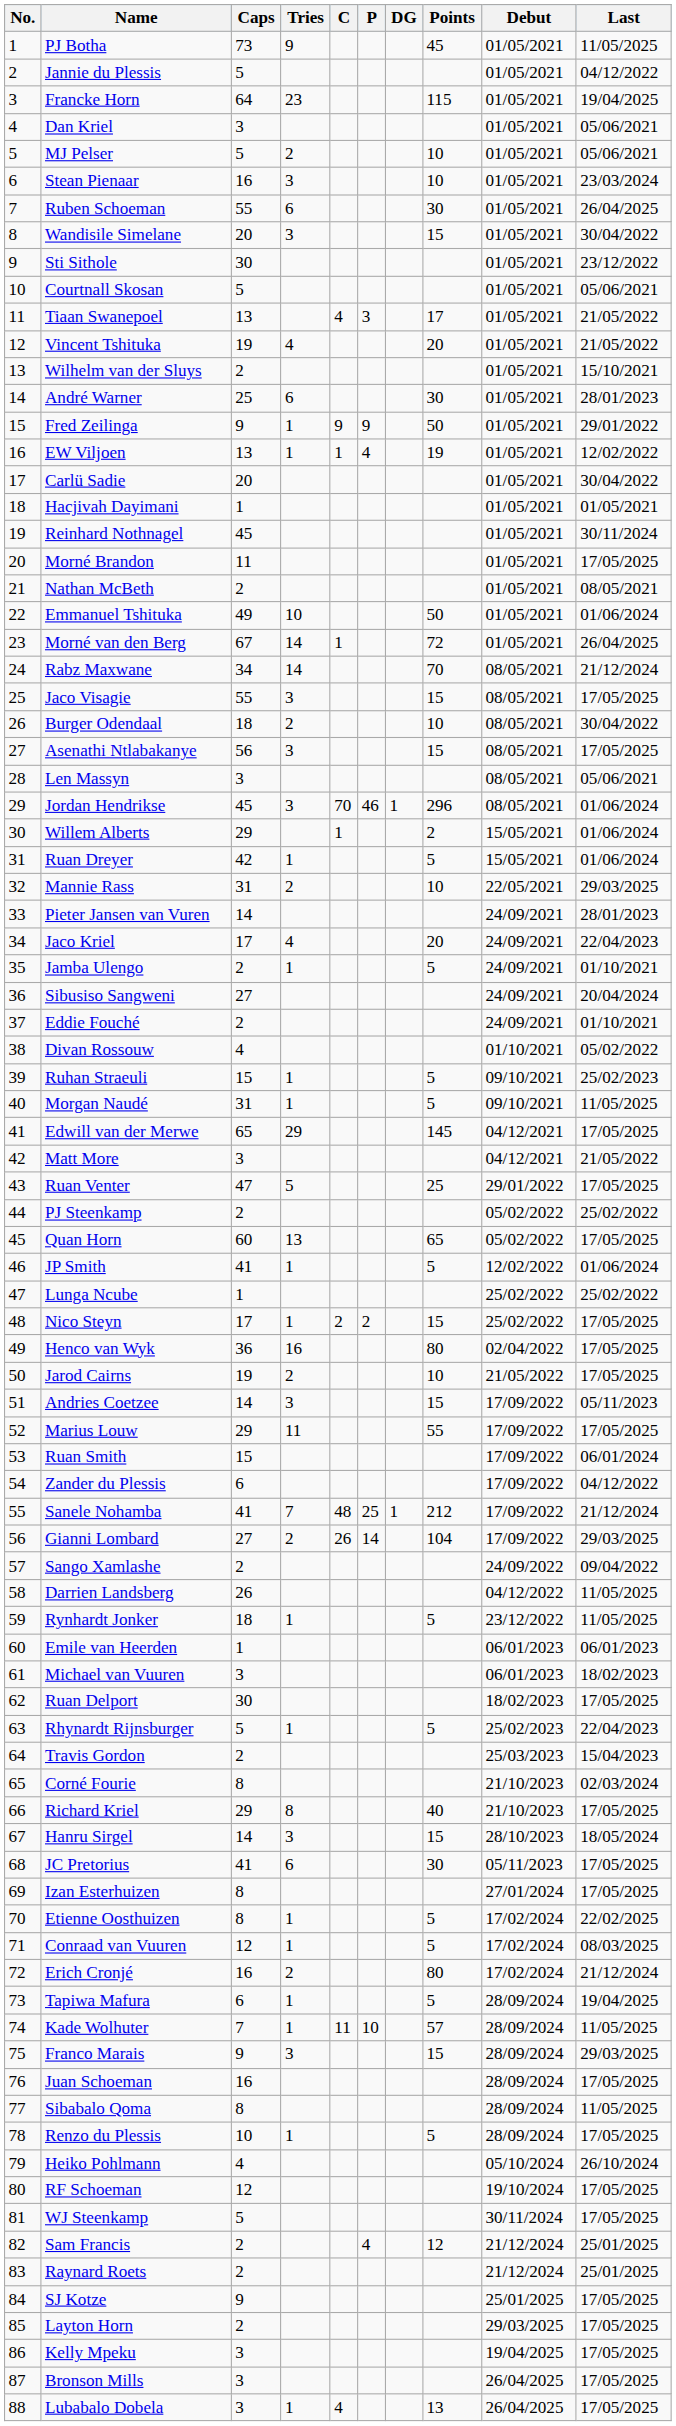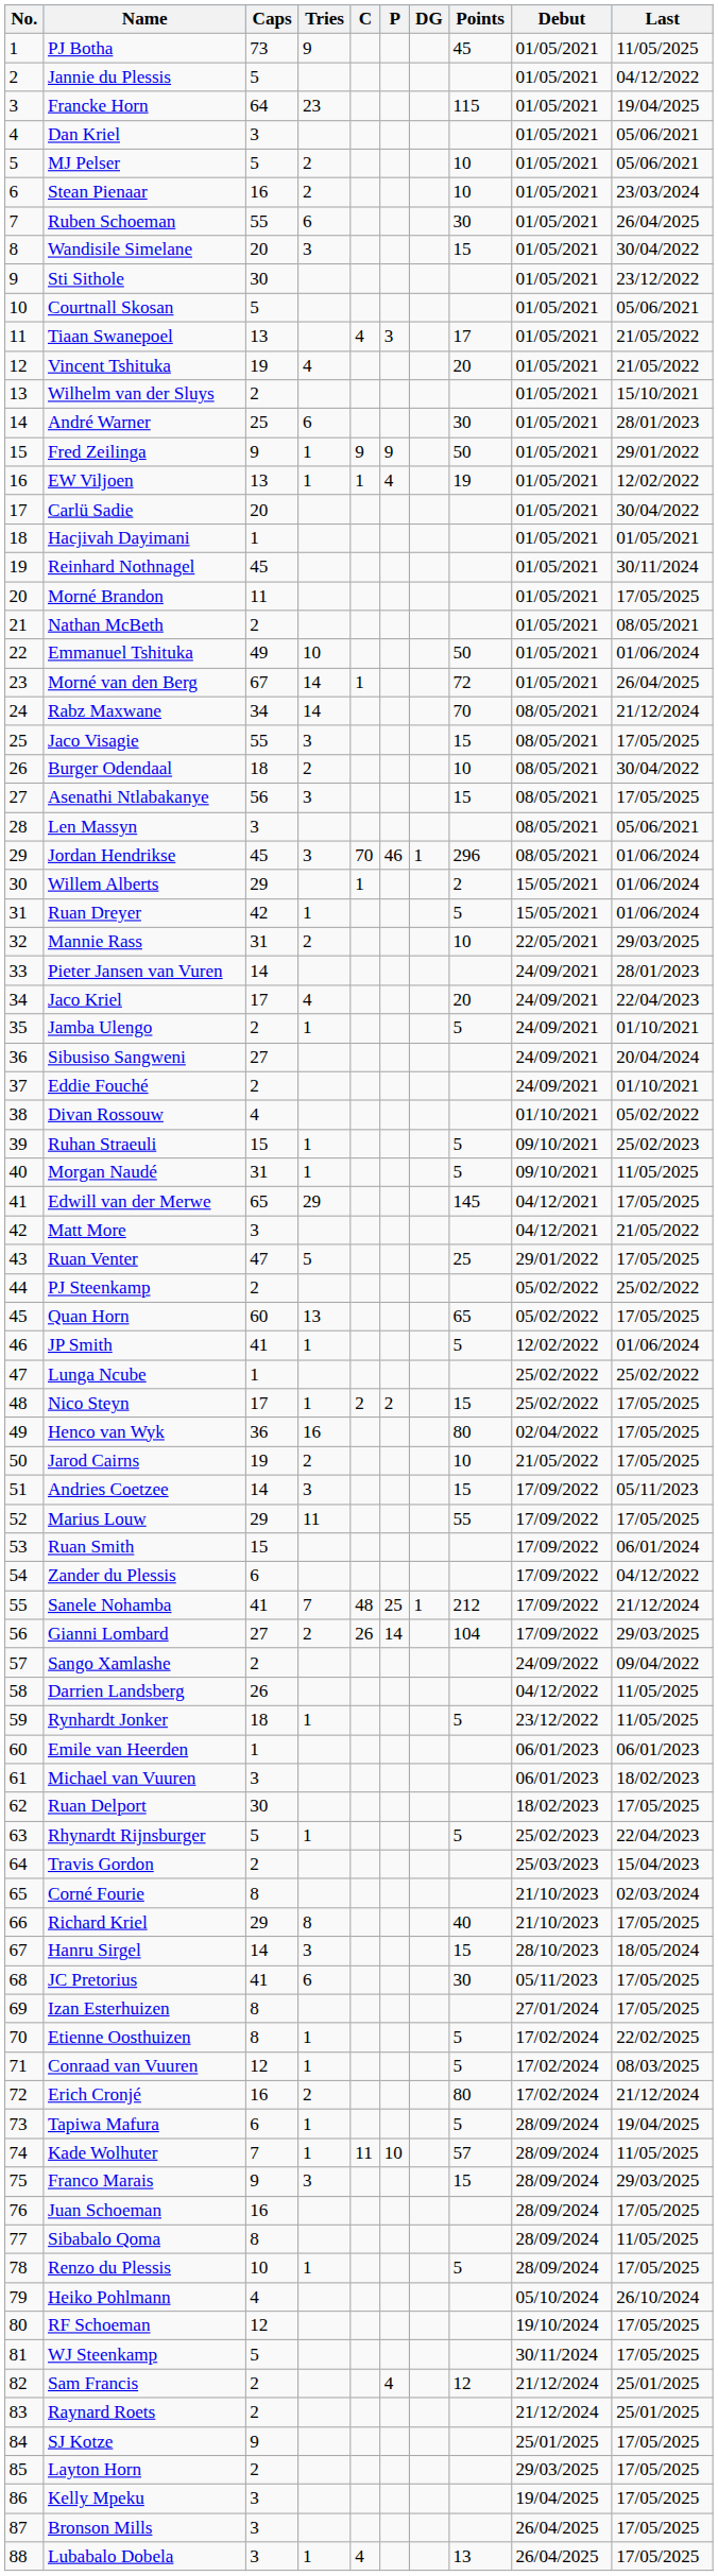Stean Pienaar | Tries: 3 -> 2
